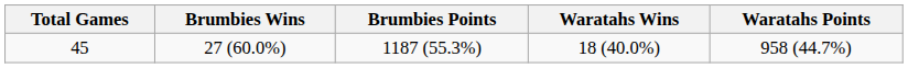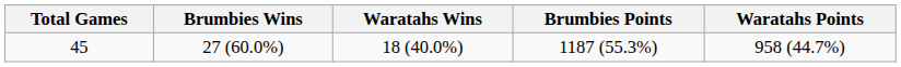columns swapped: Waratahs Wins <-> Brumbies Points
